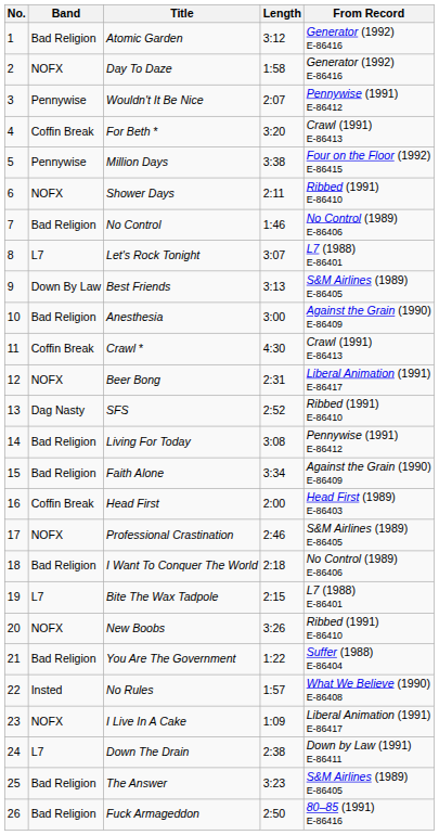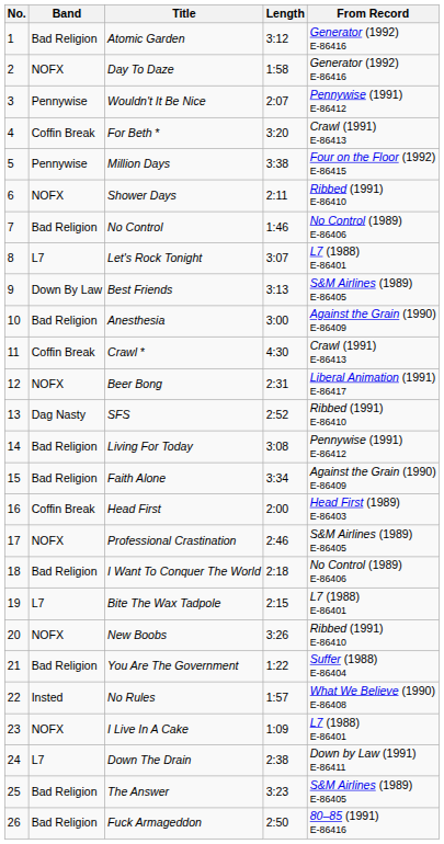I Live In A Cake | From Record: Liberal Animation (1991) E-86417 -> L7 (1988) E-86401
